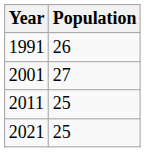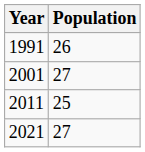2021 | Population: 25 -> 27
